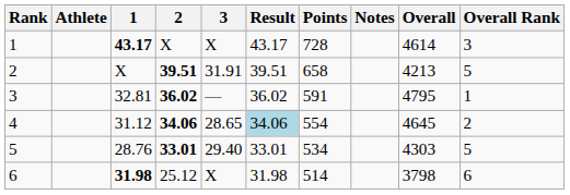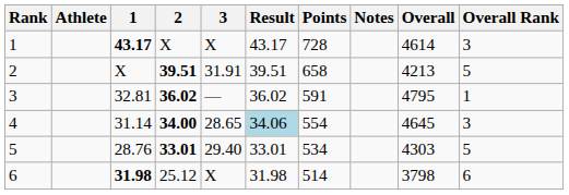4 | 1: 31.12 -> 31.14
4 | 2: 34.06 -> 34.00
4 | Overall Rank: 2 -> 3
